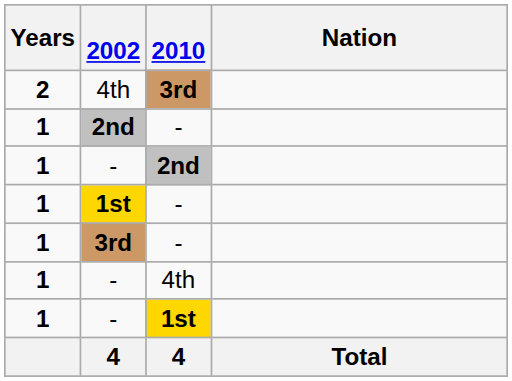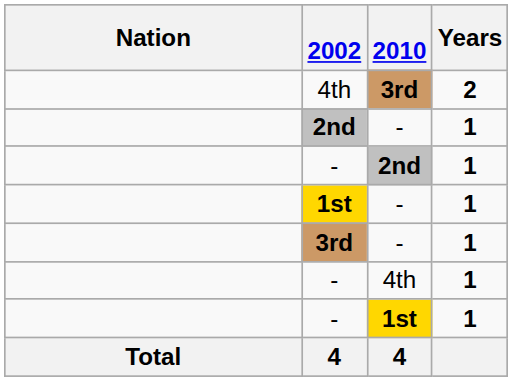columns swapped: Nation <-> Years
